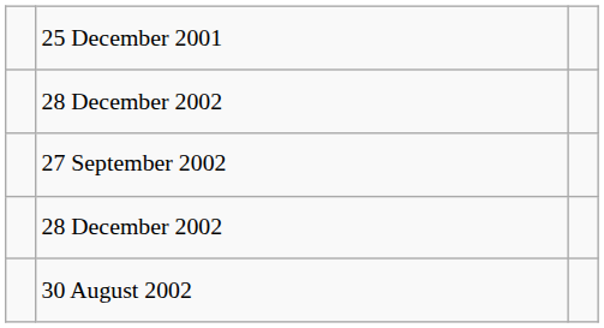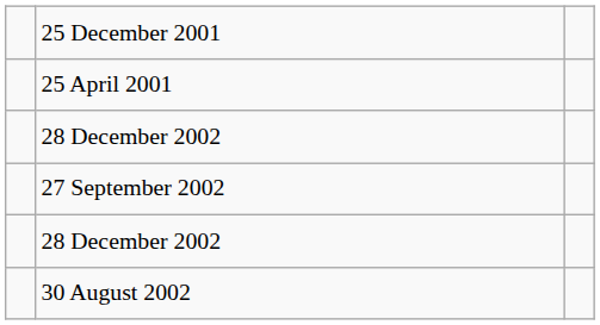+ row: 25 April 2001
